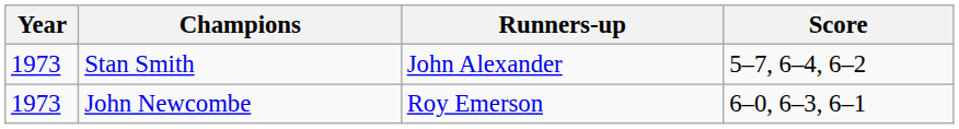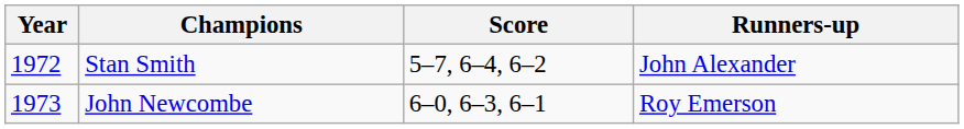columns swapped: Runners-up <-> Score
Stan Smith | Year: 1973 -> 1972
